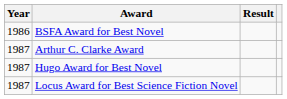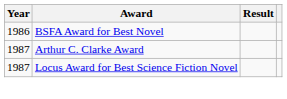- row: 1987 | Hugo Award for Best Novel
